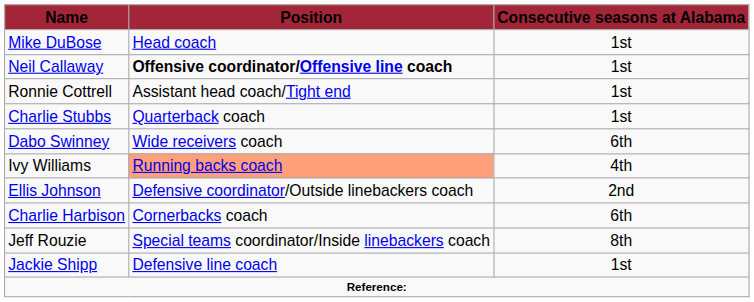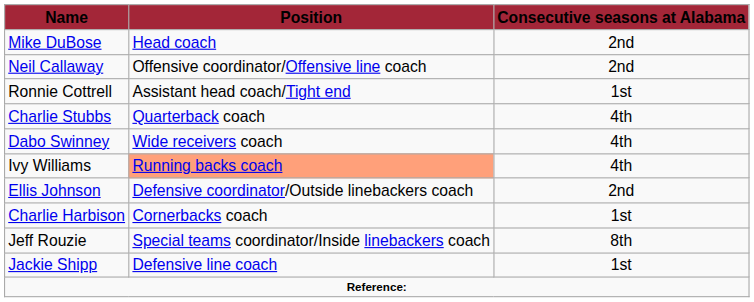Mike DuBose | Consecutive seasons at Alabama: 1st -> 2nd
Neil Callaway | Position: bold -> normal
Neil Callaway | Consecutive seasons at Alabama: 1st -> 2nd
Charlie Stubbs | Consecutive seasons at Alabama: 1st -> 4th
Dabo Swinney | Consecutive seasons at Alabama: 6th -> 4th
Charlie Harbison | Consecutive seasons at Alabama: 6th -> 1st
